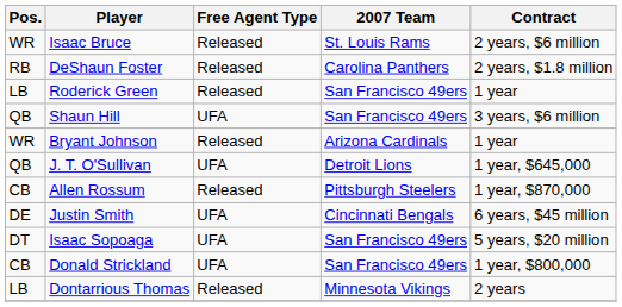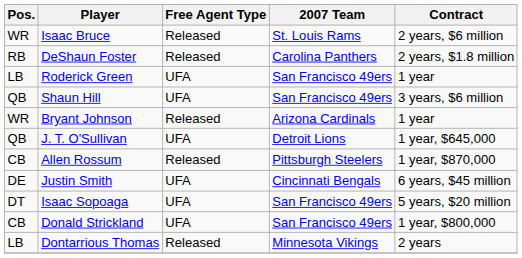Roderick Green | Free Agent Type: Released -> UFA
